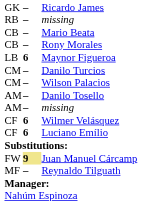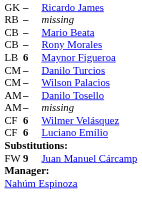Juan Manuel Cárcamp | column 2: khaki background -> no background
- row: MF | – | Reynaldo Tilguath
